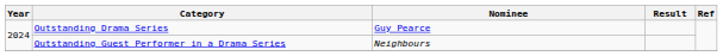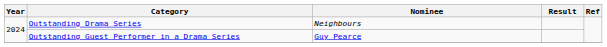Outstanding Drama Series | Nominee: Guy Pearce -> Neighbours
Outstanding Guest Performer in a Drama Series | Nominee: Neighbours -> Guy Pearce
